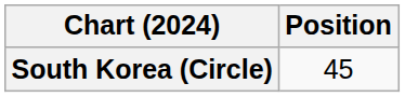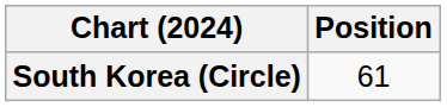South Korea (Circle) | Position: 45 -> 61
